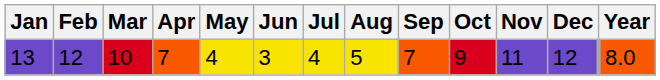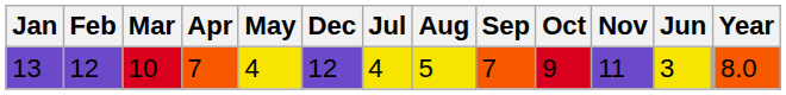columns swapped: Jun <-> Dec
